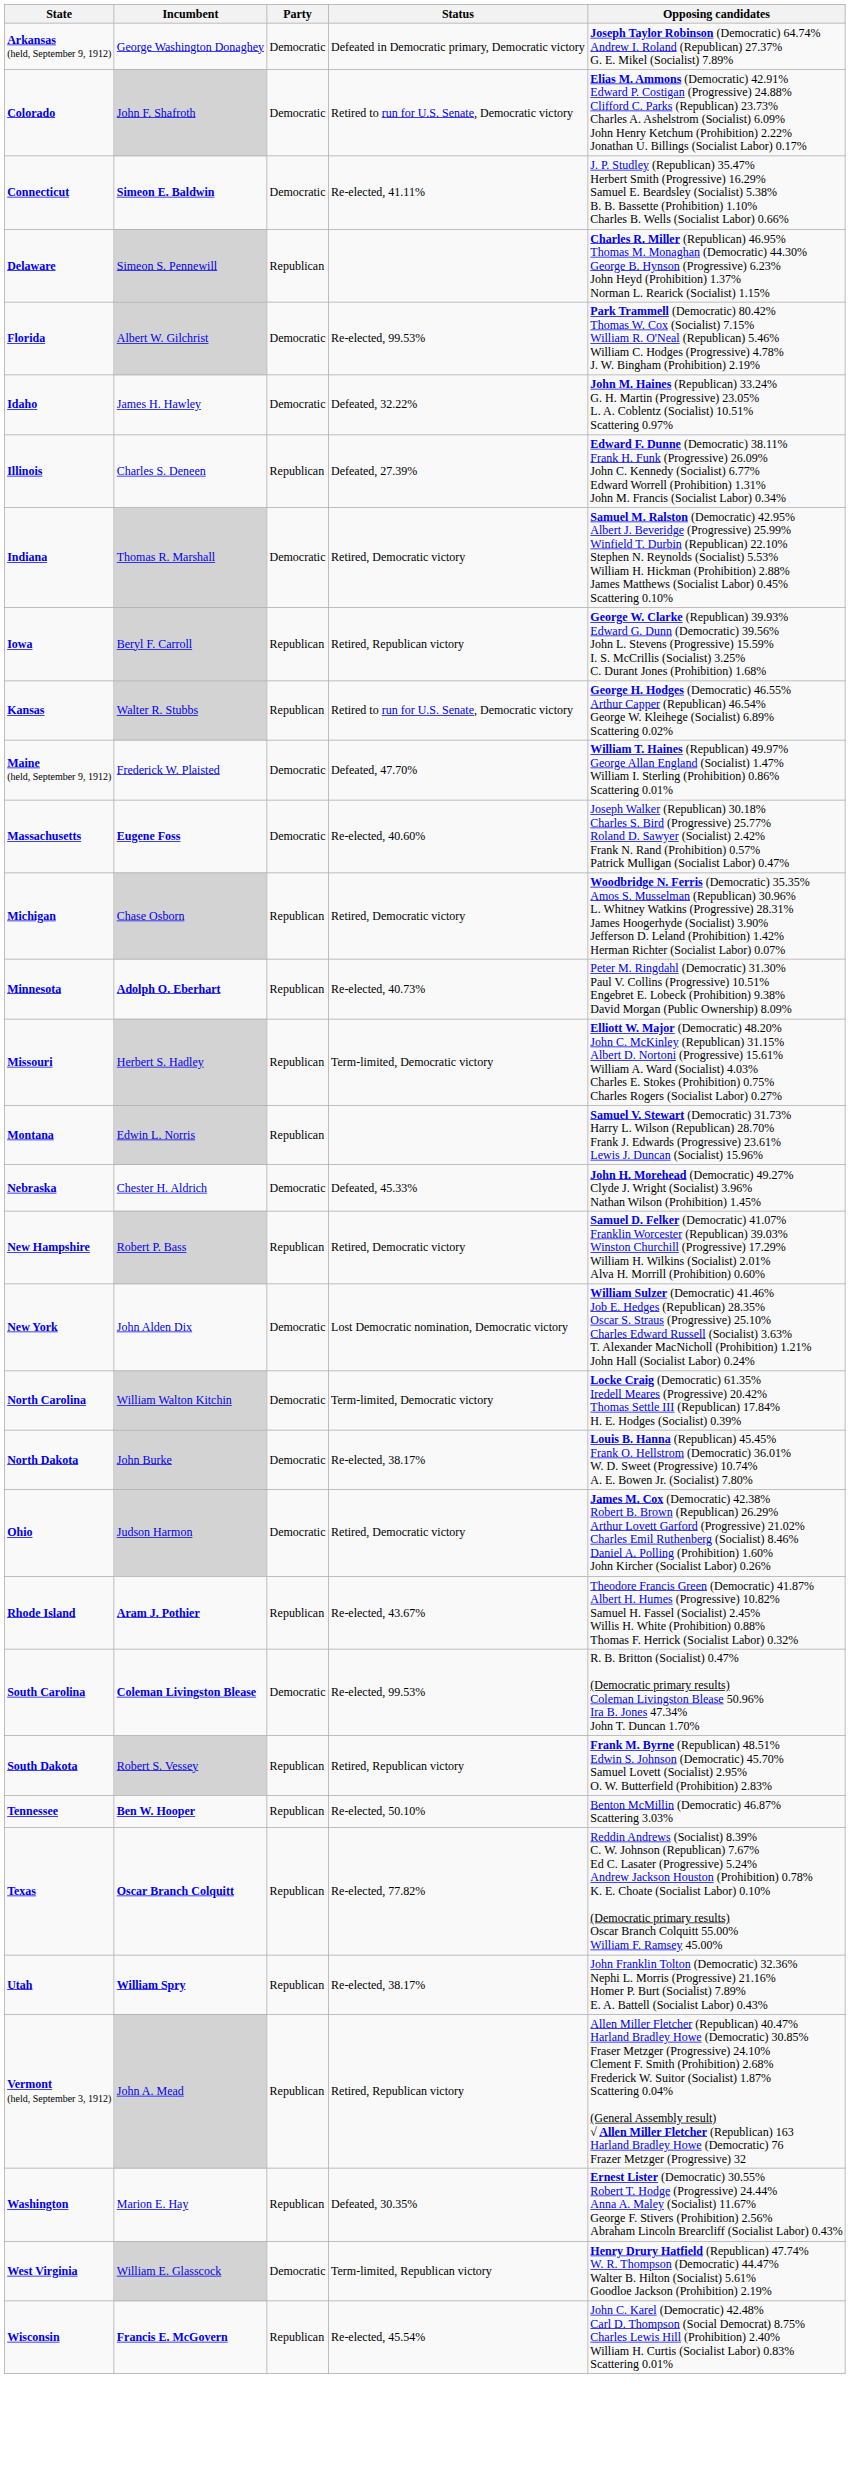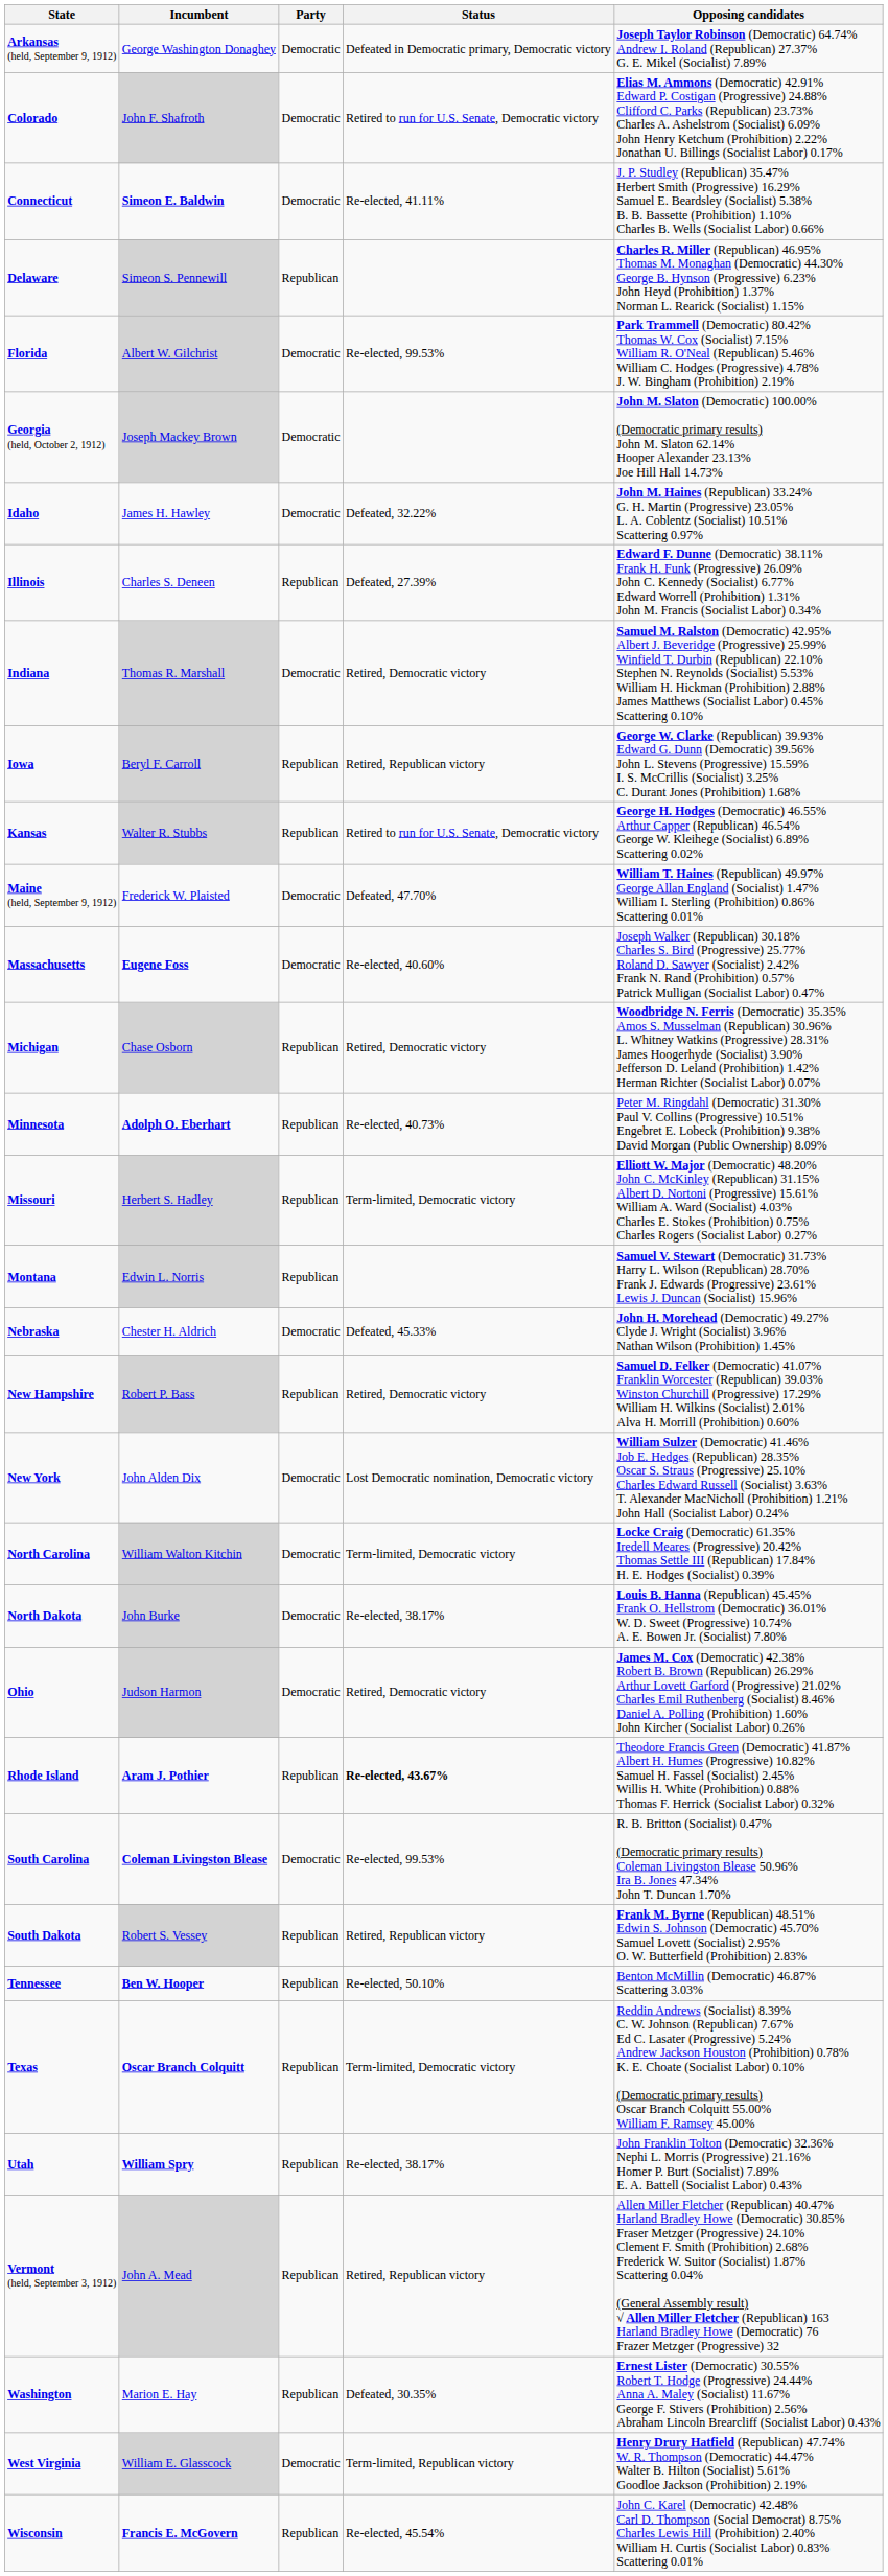+ row: Georgia (held, October 2, 1912) | Joseph Mackey Brown | Democratic | John M. Slaton (Democratic) 100.00% (Democratic primary results) John M. Slaton 62.14% Hooper Alexander 23.13% Joe Hill Hall 14.73%
Rhode Island | Status: normal -> bold
Texas | Status: Re-elected, 77.82% -> Term-limited, Democratic victory
